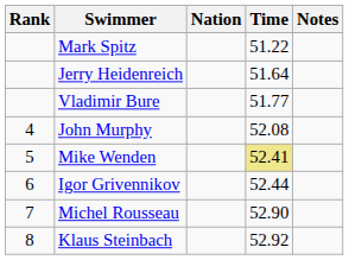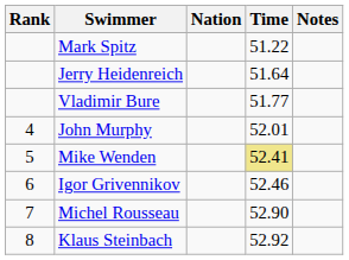John Murphy | Time: 52.08 -> 52.01
Igor Grivennikov | Time: 52.44 -> 52.46
